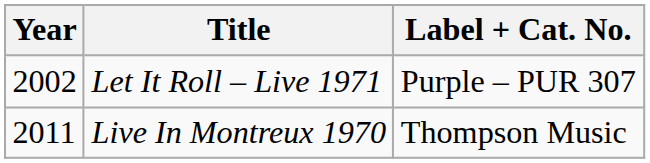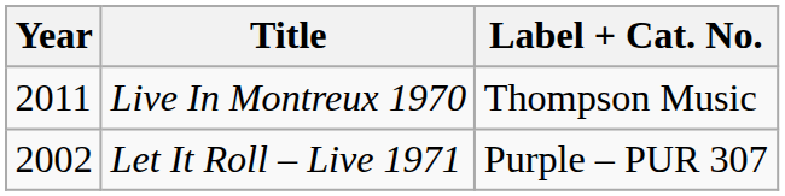rows swapped: Let It Roll – Live 1971 <-> Live In Montreux 1970
